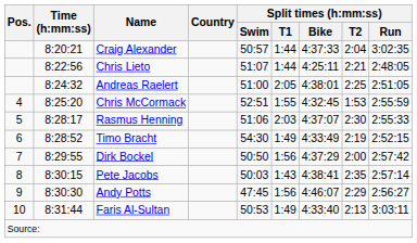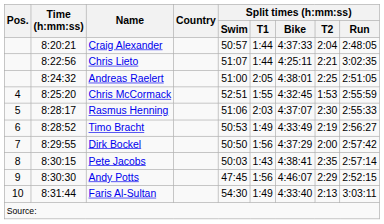Craig Alexander | Split times (h:mm:ss) / Run: 3:02:35 -> 2:48:05
Chris Lieto | Split times (h:mm:ss) / Run: 2:48:05 -> 3:02:35
Timo Bracht | Split times (h:mm:ss) / Swim: 54:30 -> 50:53
Timo Bracht | Split times (h:mm:ss) / Run: 2:52:15 -> 2:56:27
Andy Potts | Split times (h:mm:ss) / Run: 2:56:27 -> 2:52:15
Faris Al-Sultan | Split times (h:mm:ss) / Swim: 50:53 -> 54:30
